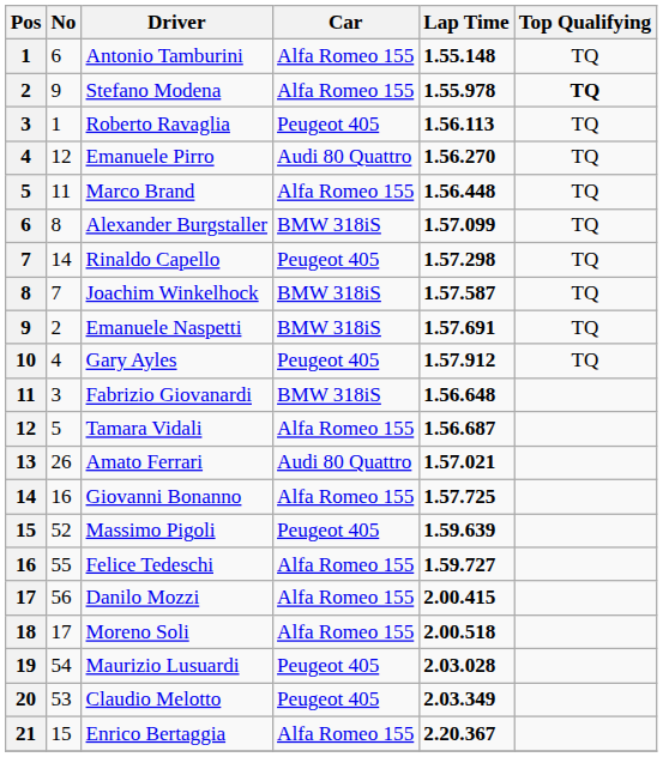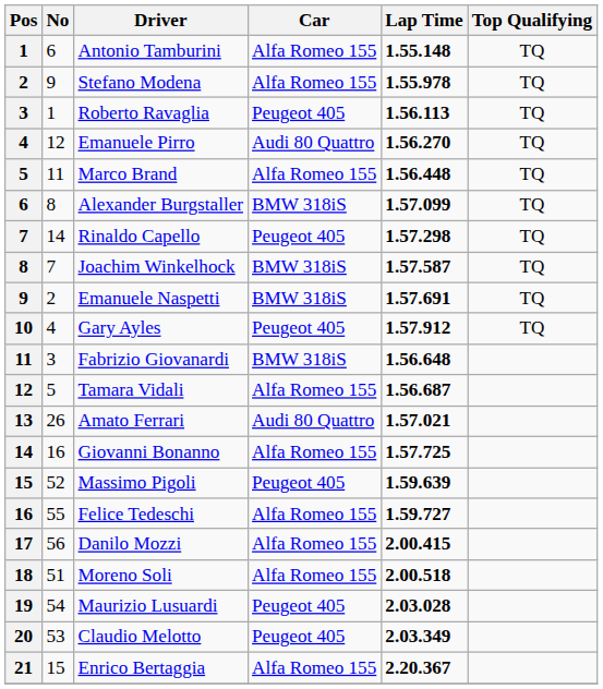Stefano Modena | Top Qualifying: bold -> normal
Moreno Soli | No: 17 -> 51
